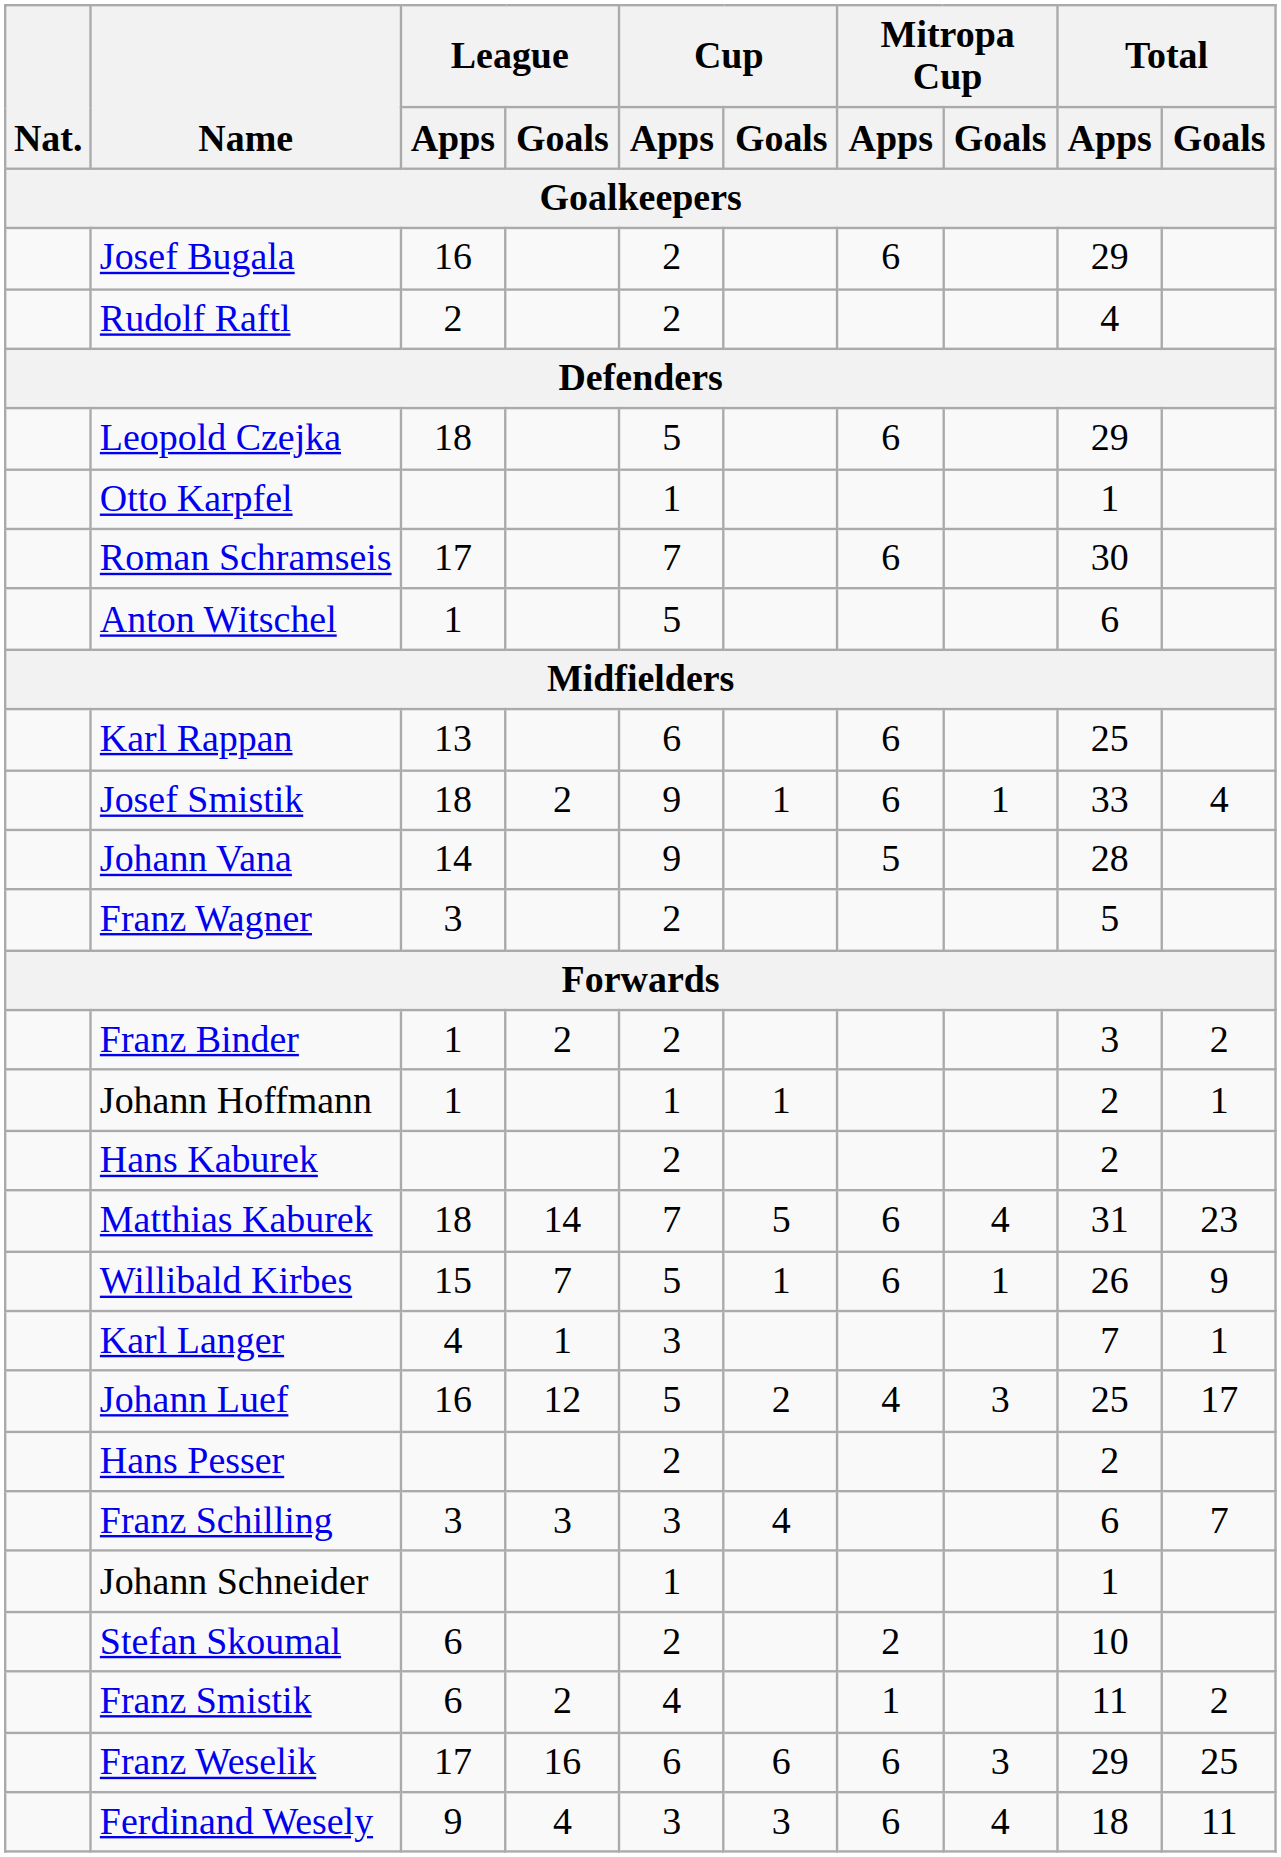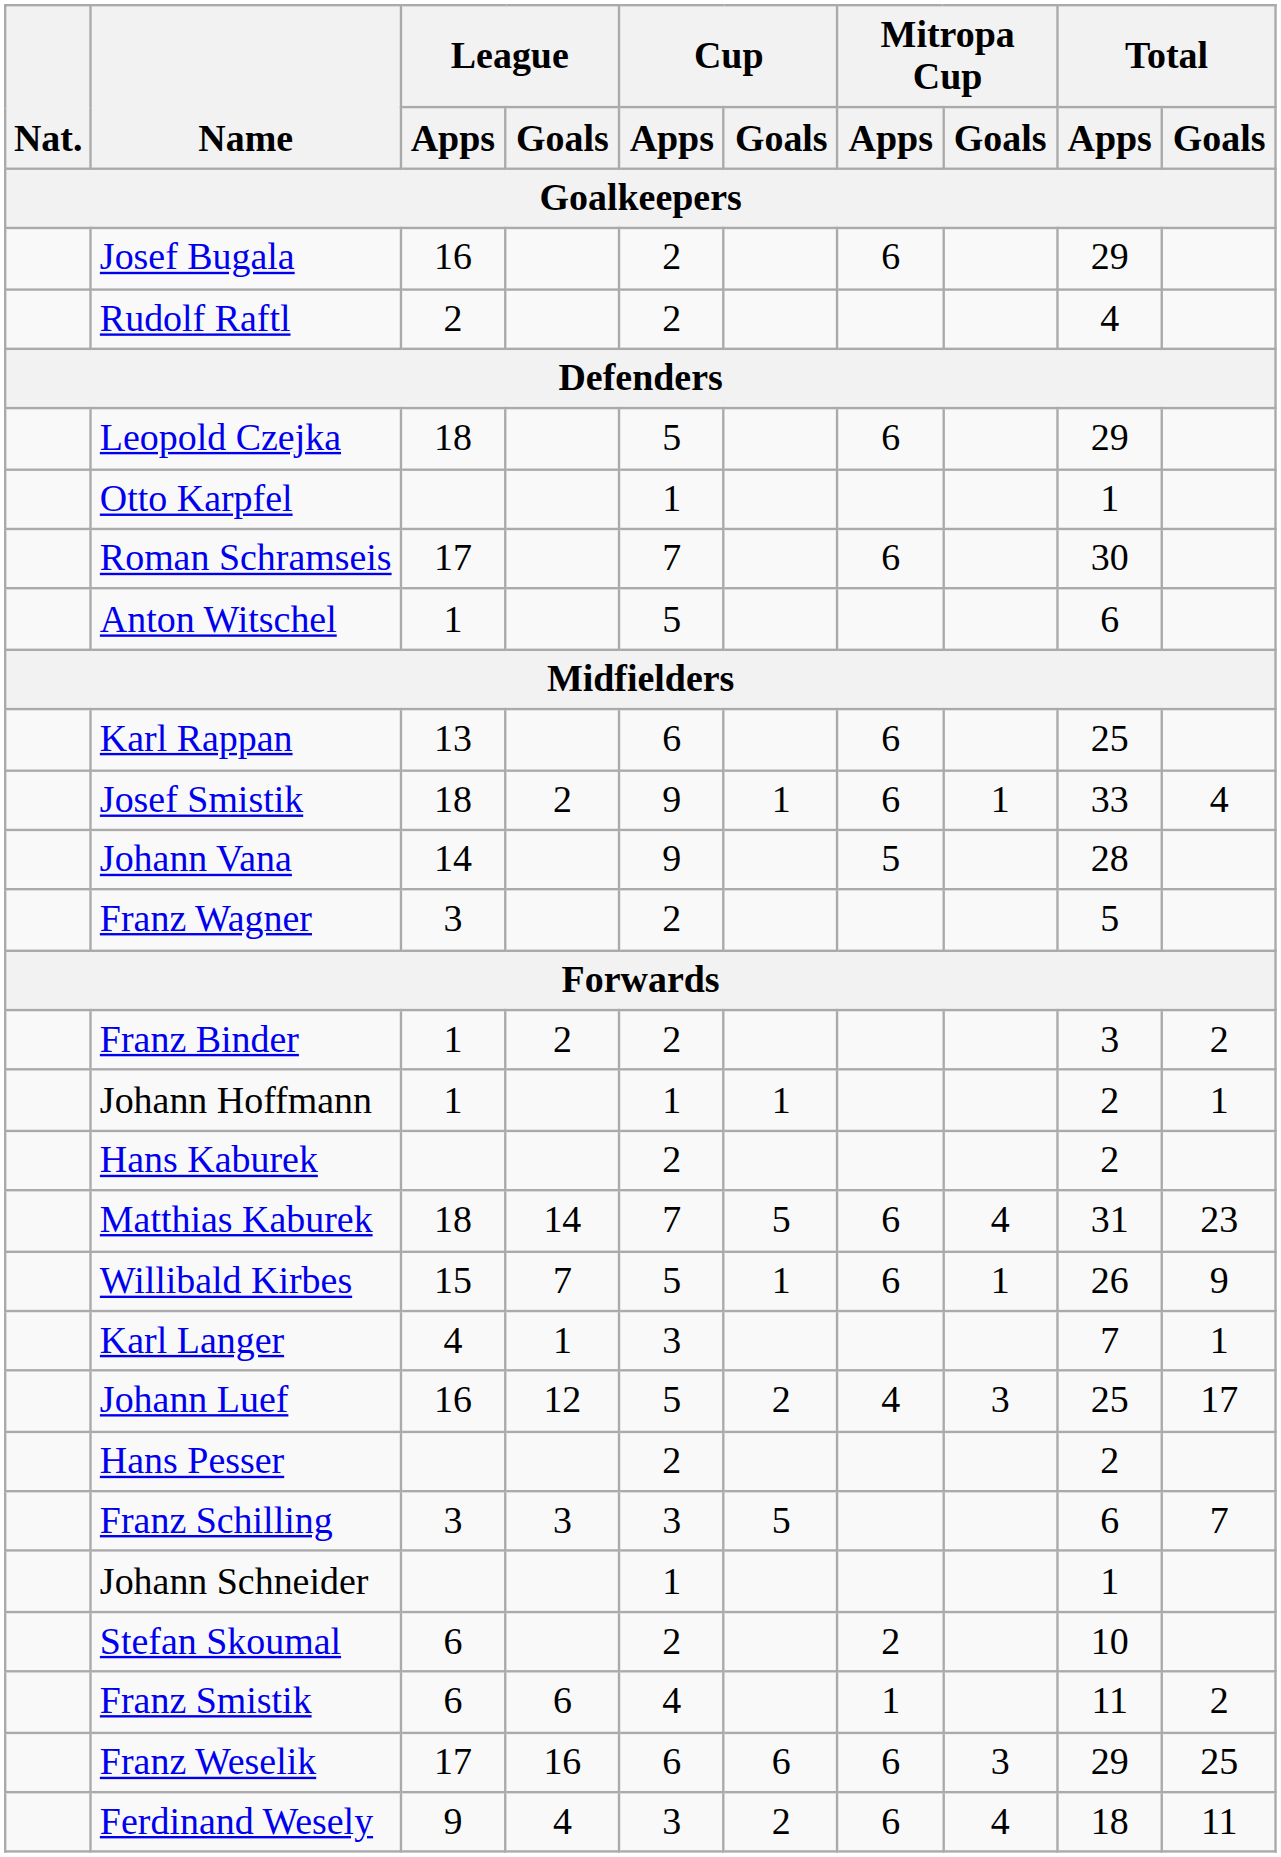Franz Schilling | Cup / Goals: 4 -> 5
Franz Smistik | League / Goals: 2 -> 6
Ferdinand Wesely | Cup / Goals: 3 -> 2
